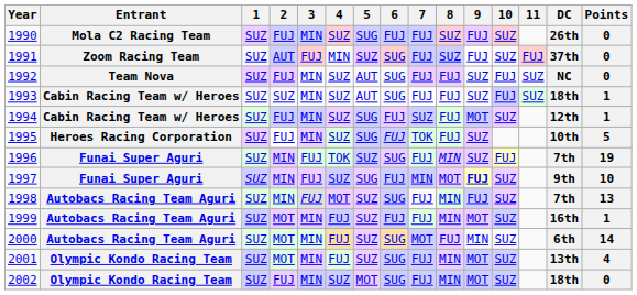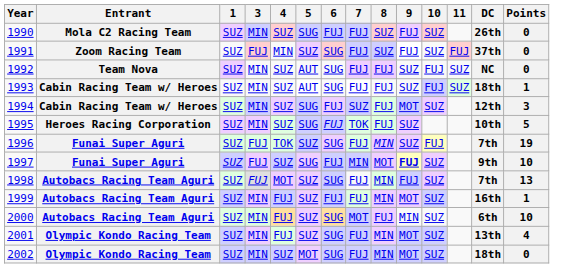- column: 2 | FUJ | AUT | FUJ | SUZ | FUJ | FUJ | MIN | MIN | MIN | MOT | MOT | MOT | FUJ
1994 | Points: 1 -> 3
2000 | Points: 14 -> 10
